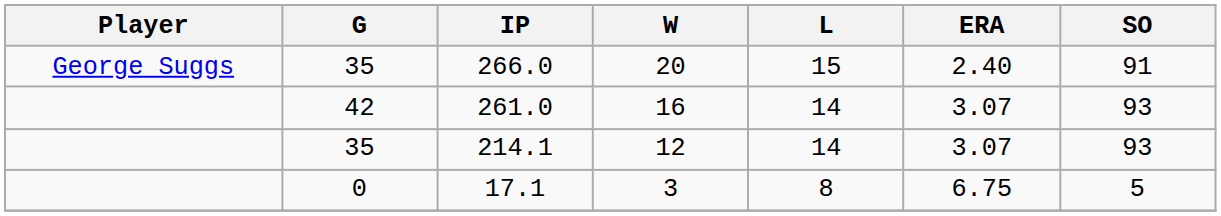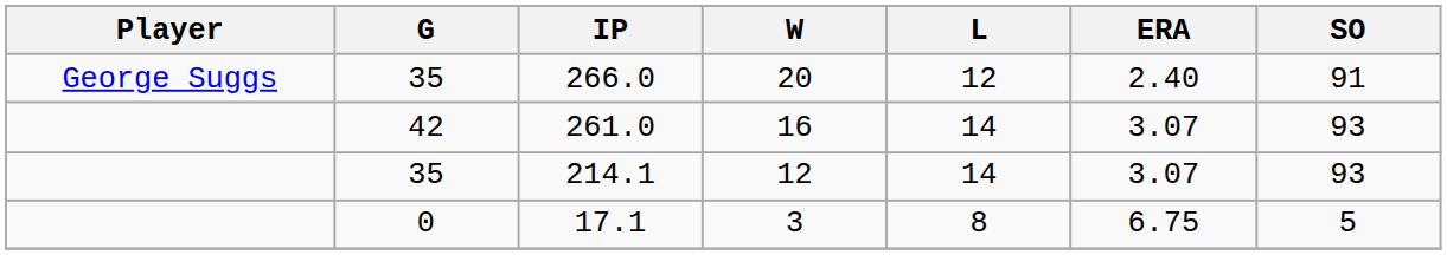266.0 | L: 15 -> 12
